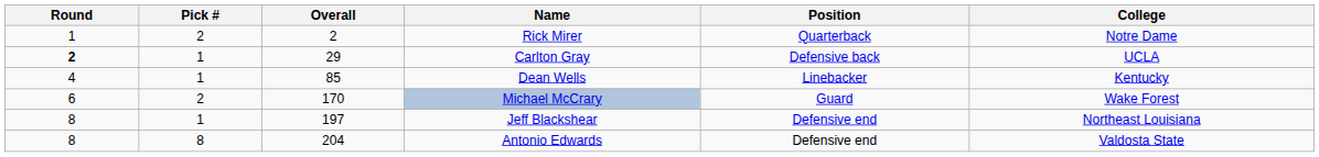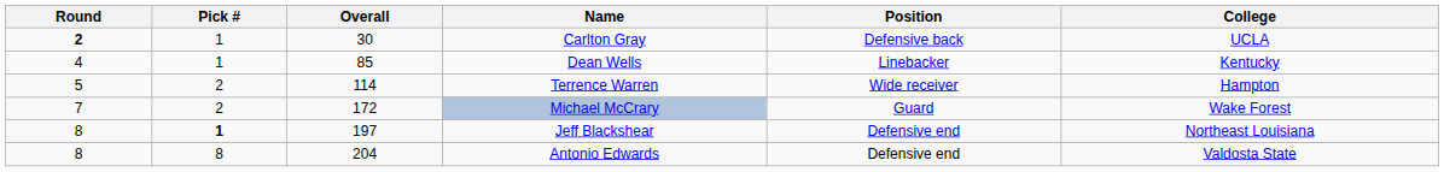- row: 1 | 2 | 2 | Rick Mirer | Quarterback | Notre Dame
Carlton Gray | Overall: 29 -> 30
+ row: 5 | 2 | 114 | Terrence Warren | Wide receiver | Hampton
Michael McCrary | Round: 6 -> 7
Michael McCrary | Overall: 170 -> 172
Jeff Blackshear | Pick #: normal -> bold
